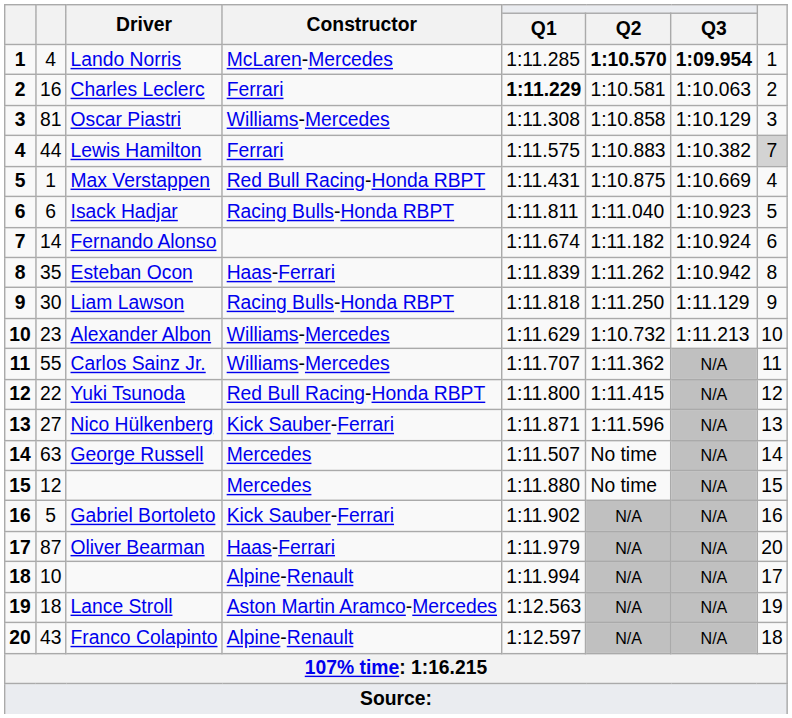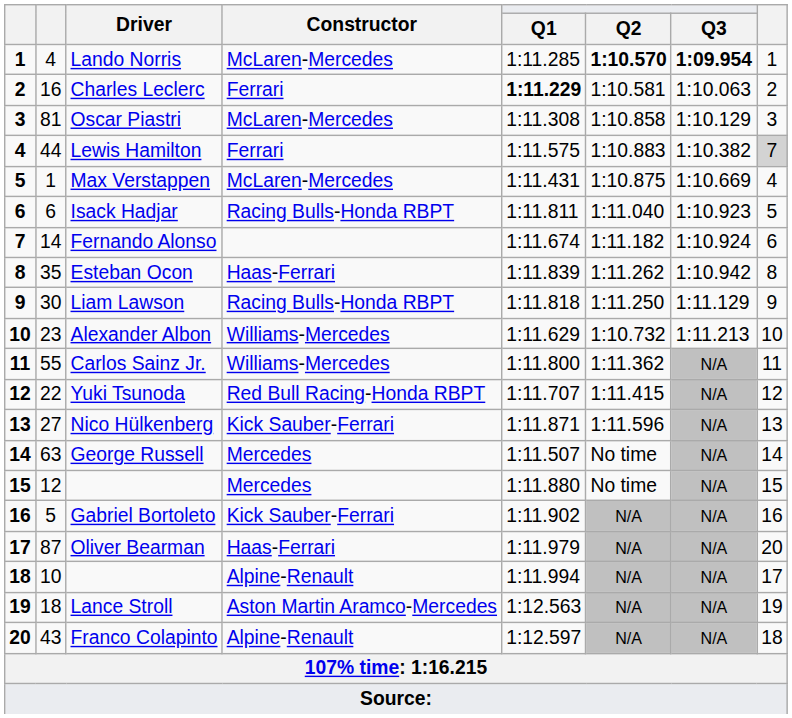Oscar Piastri | Constructor: Williams-Mercedes -> McLaren-Mercedes
Max Verstappen | Constructor: Red Bull Racing-Honda RBPT -> McLaren-Mercedes
Carlos Sainz Jr. | Q1: 1:11.707 -> 1:11.800
Yuki Tsunoda | Q1: 1:11.800 -> 1:11.707
